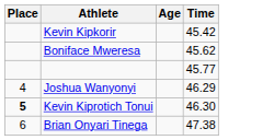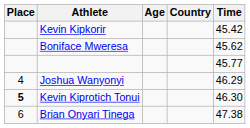+ column: Country
